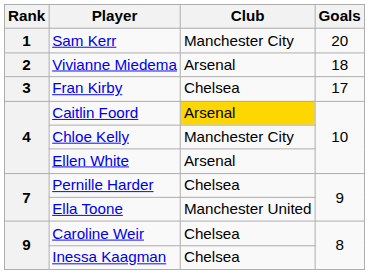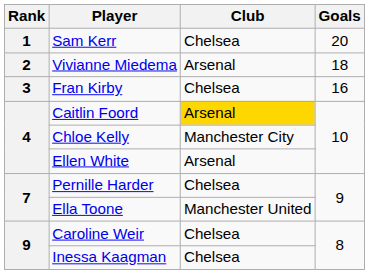Sam Kerr | Club: Manchester City -> Chelsea
Fran Kirby | Goals: 17 -> 16
